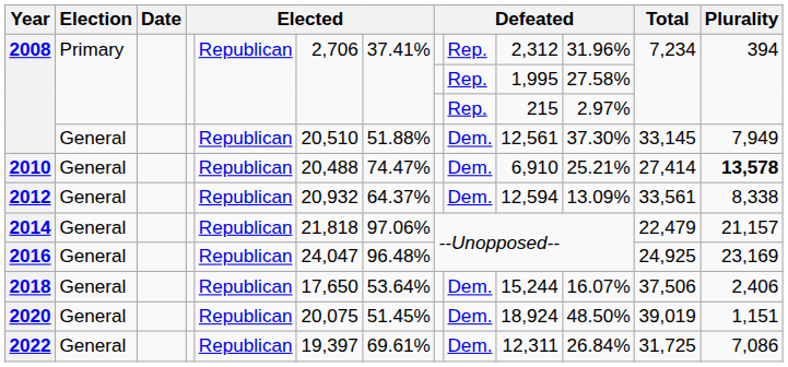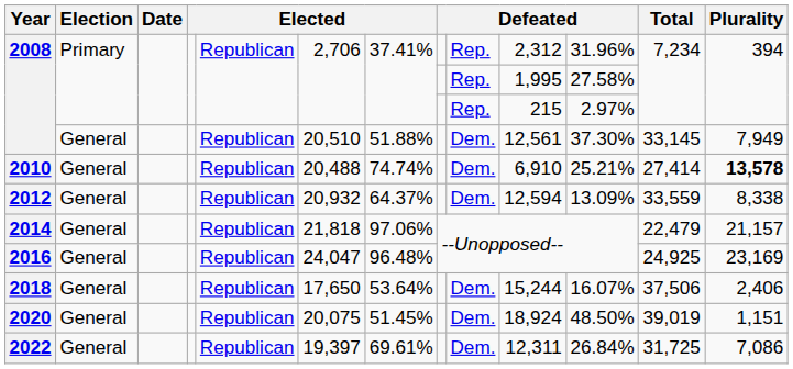2010 | column 7: 74.47% -> 74.74%
2012 | Total: 33,561 -> 33,559
